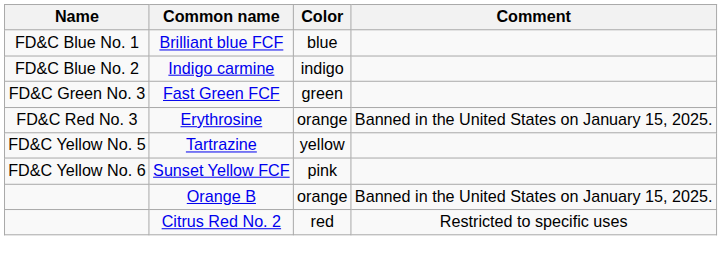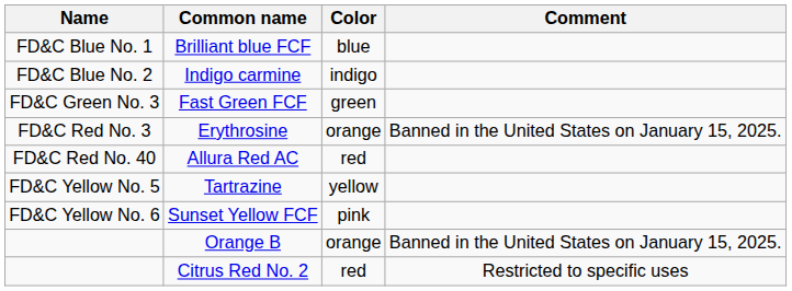+ row: FD&C Red No. 40 | Allura Red AC | red
